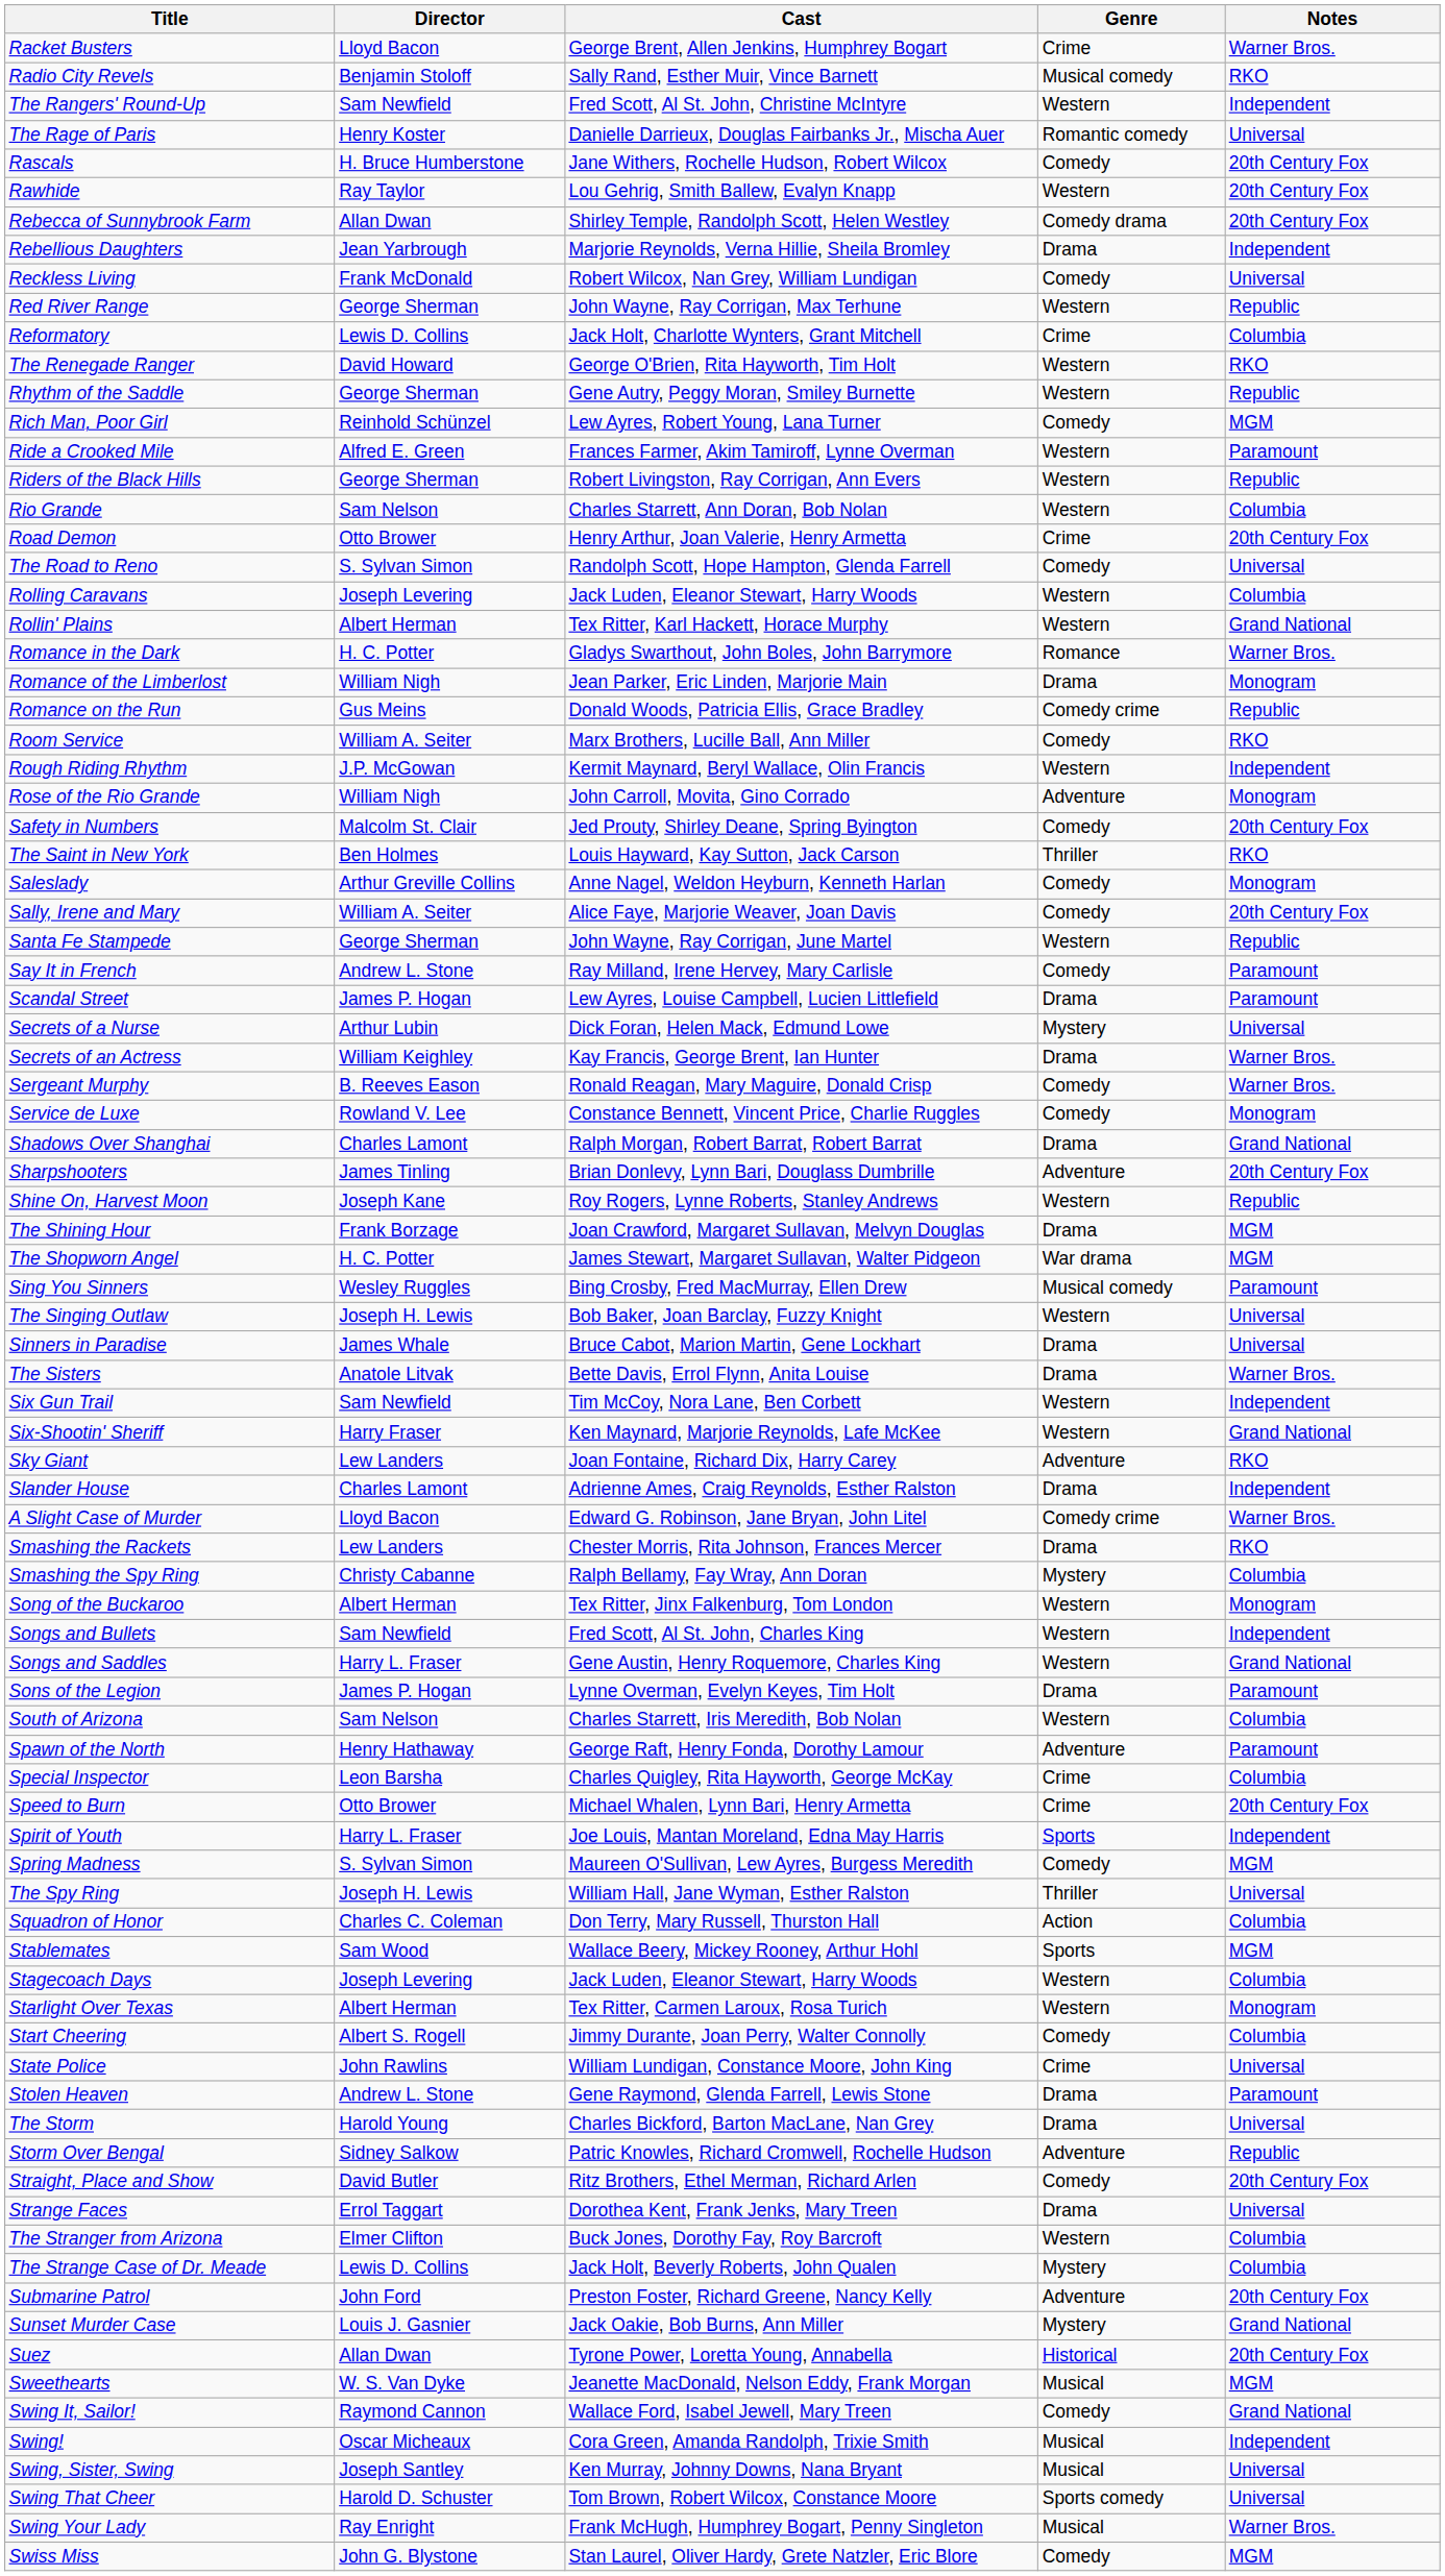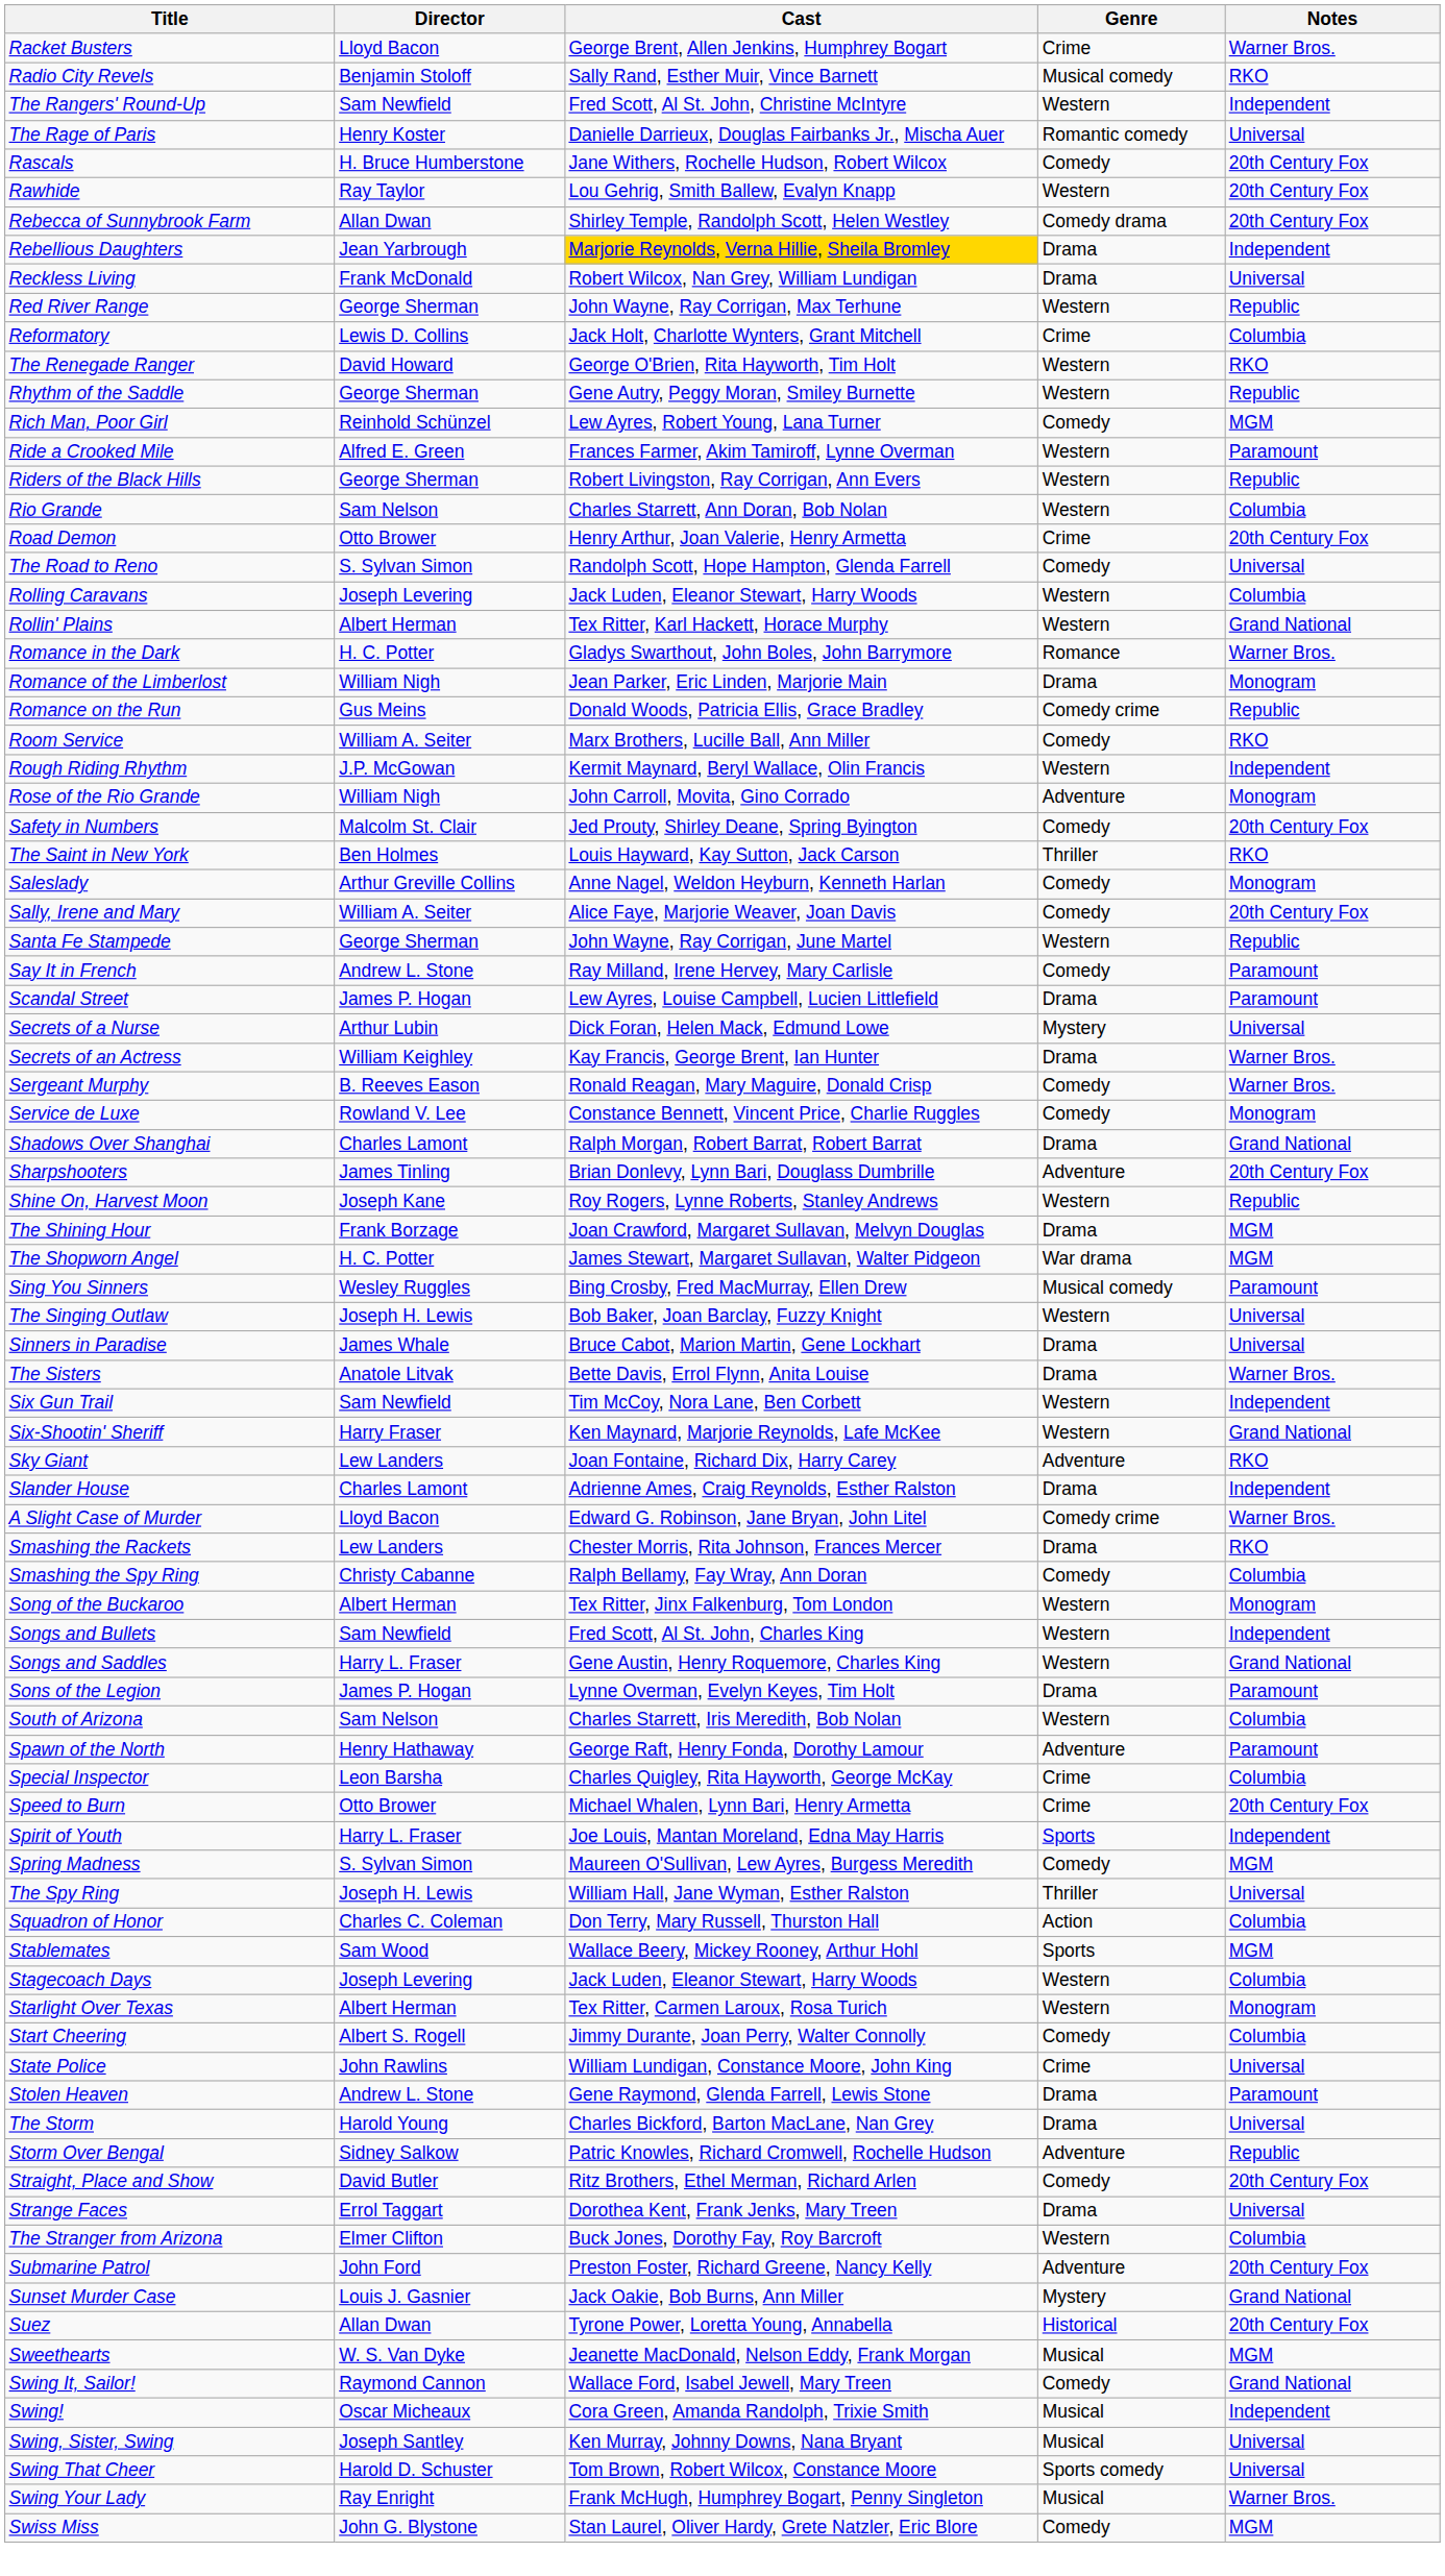Rebellious Daughters | Cast: no background -> gold background
Reckless Living | Genre: Comedy -> Drama
Smashing the Spy Ring | Genre: Mystery -> Comedy
- row: The Strange Case of Dr. Meade | Lewis D. Collins | Jack Holt, Beverly Roberts, John Qualen | Mystery | Columbia
